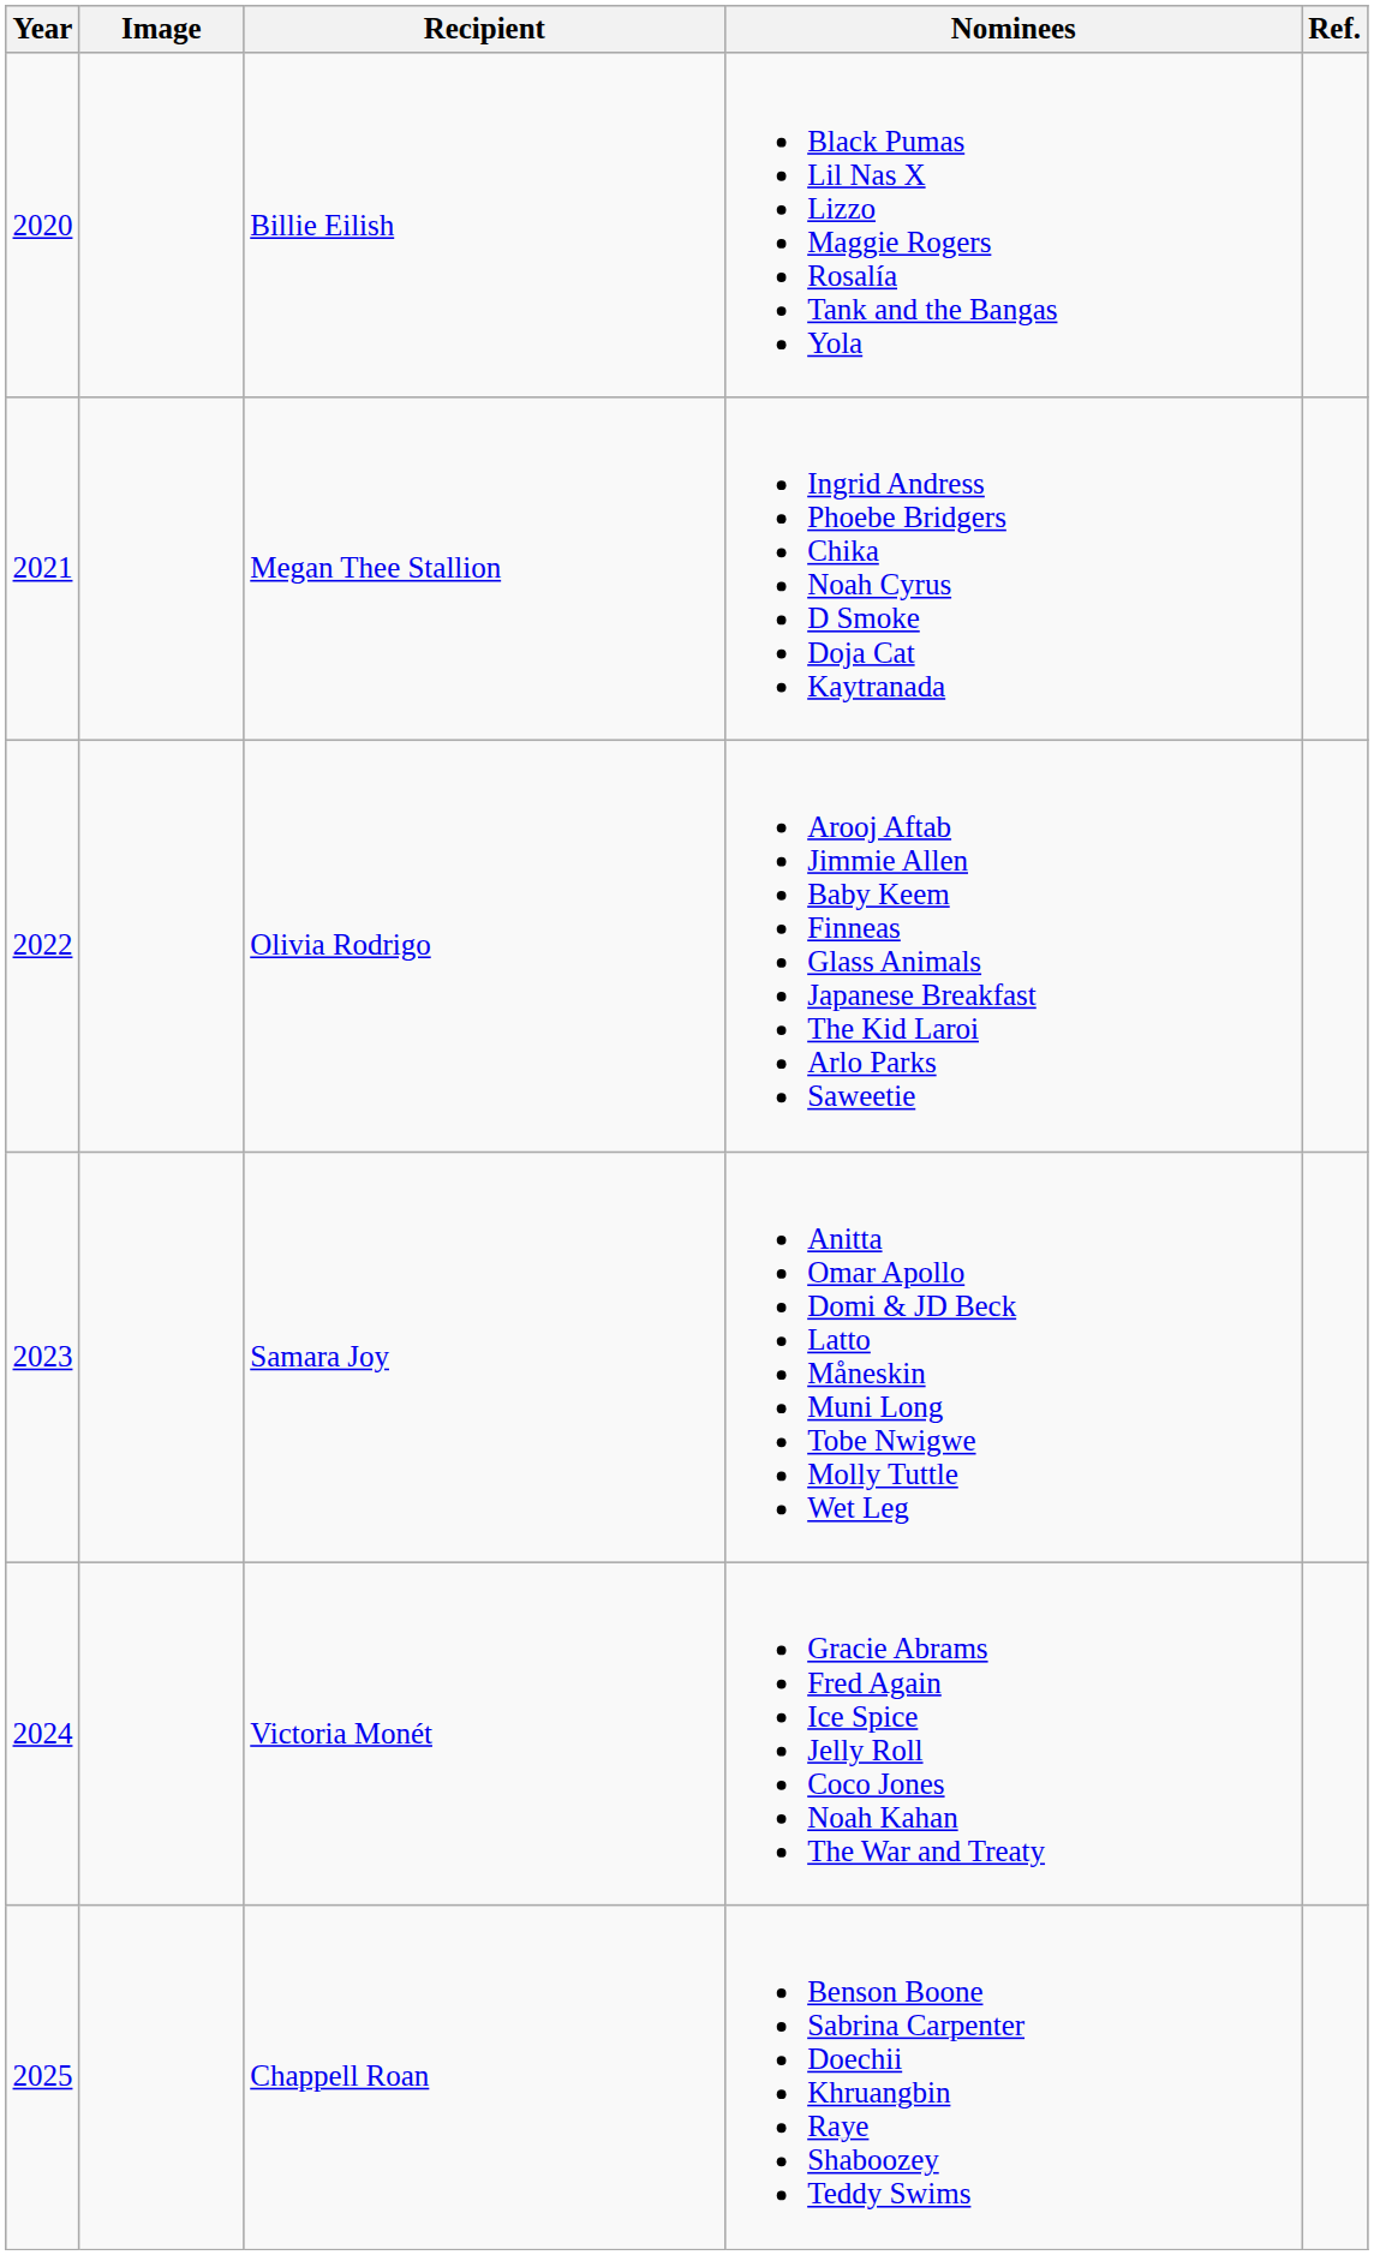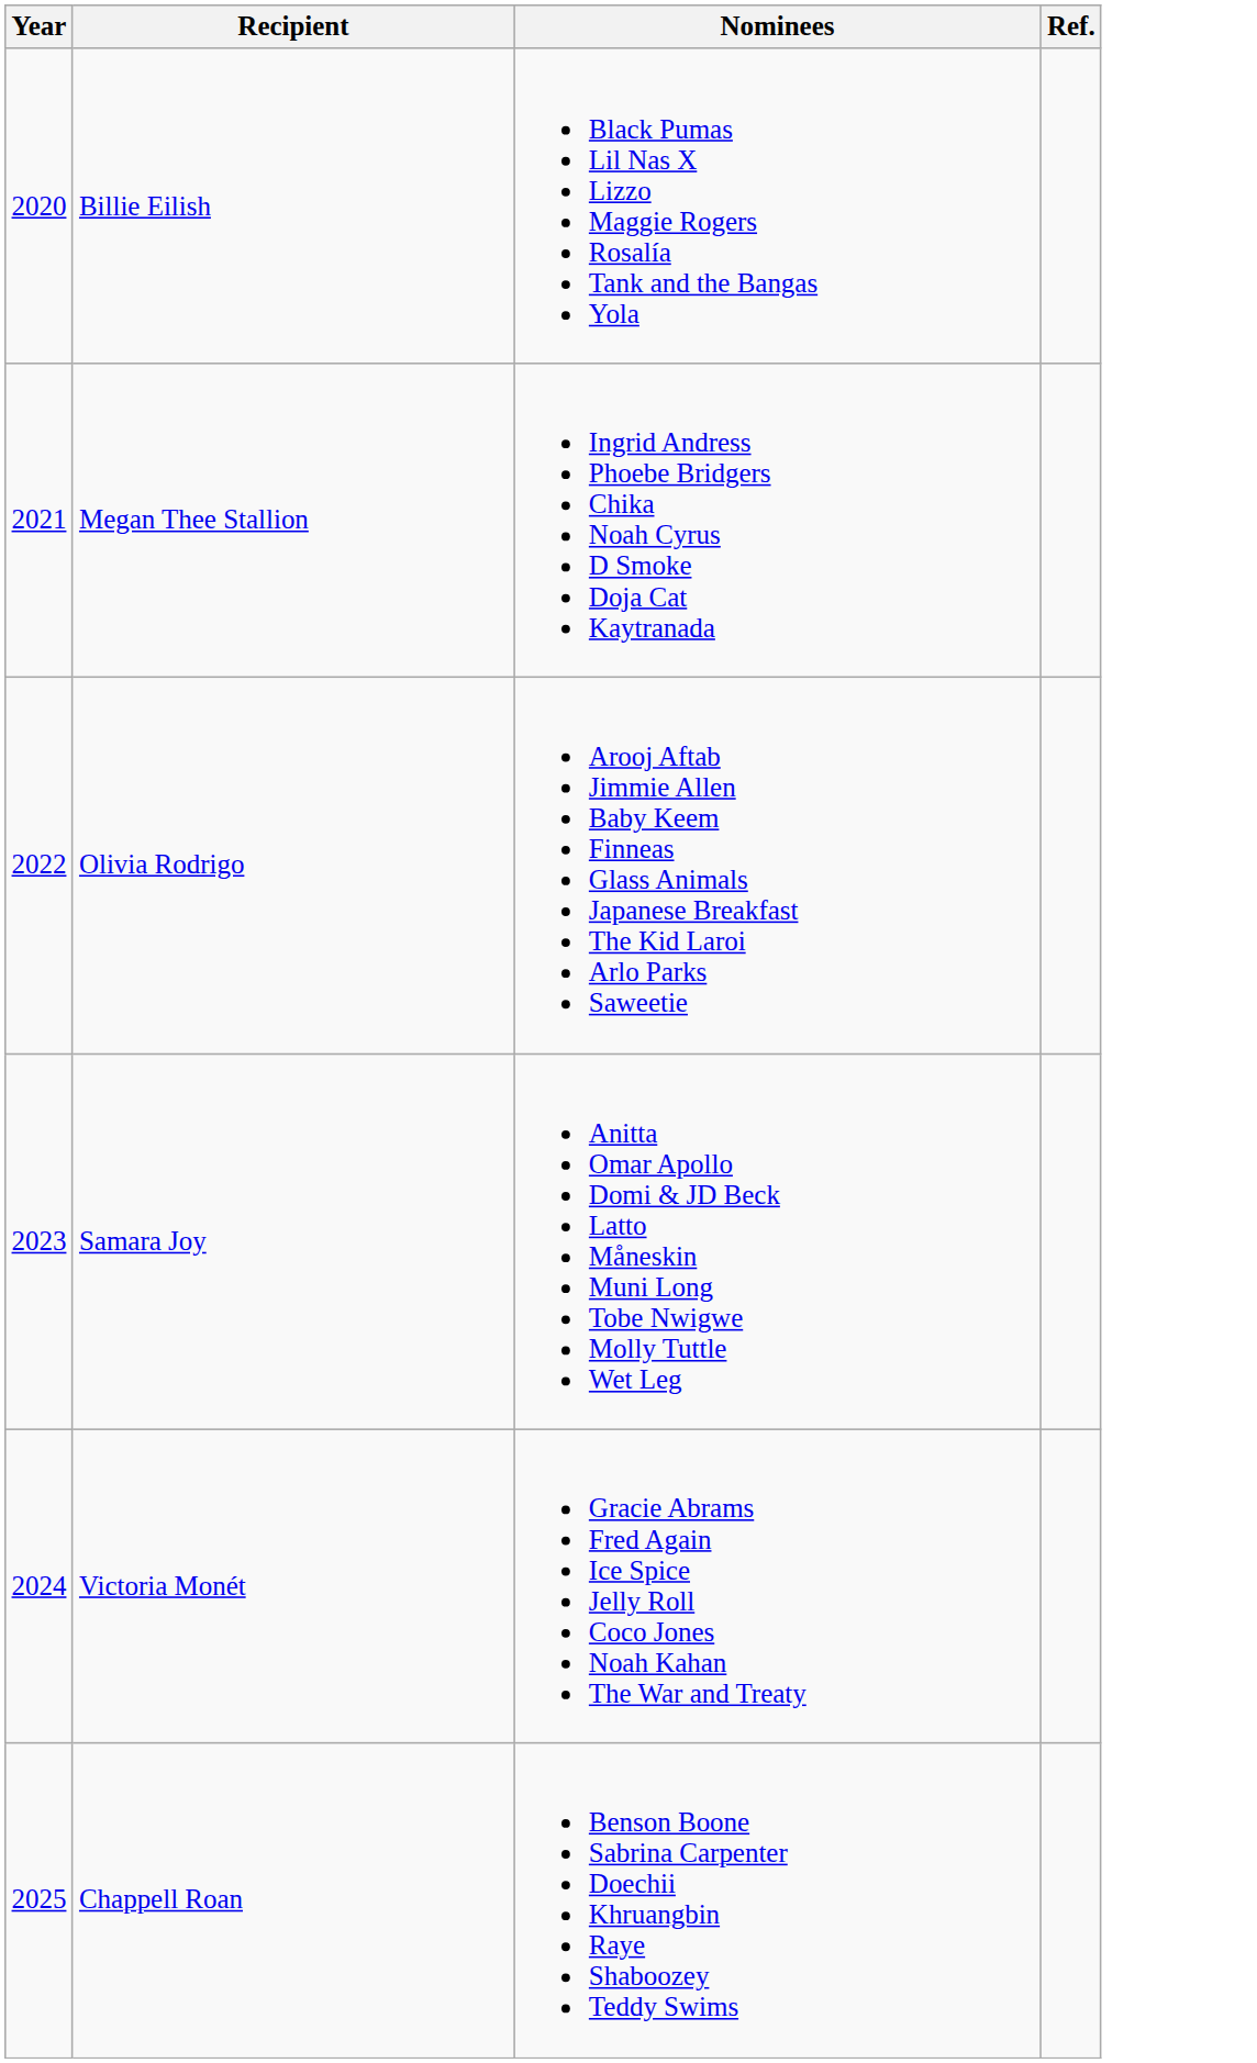- column: Image
